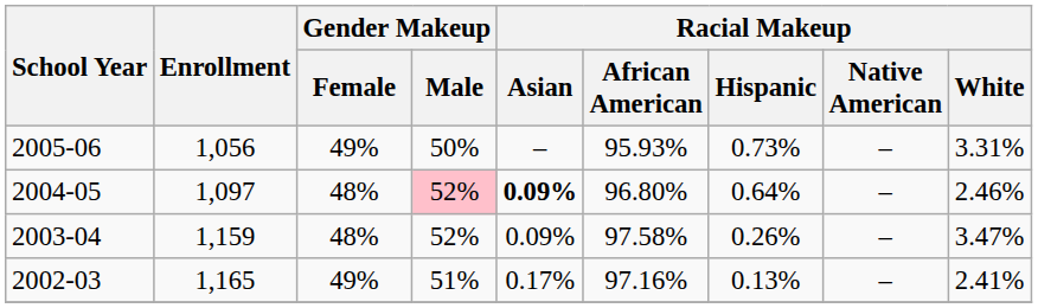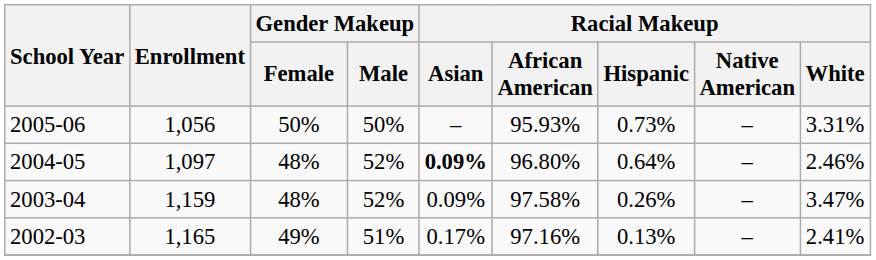2005-06 | Gender Makeup / Female: 49% -> 50%
2004-05 | Gender Makeup / Male: pink background -> no background
